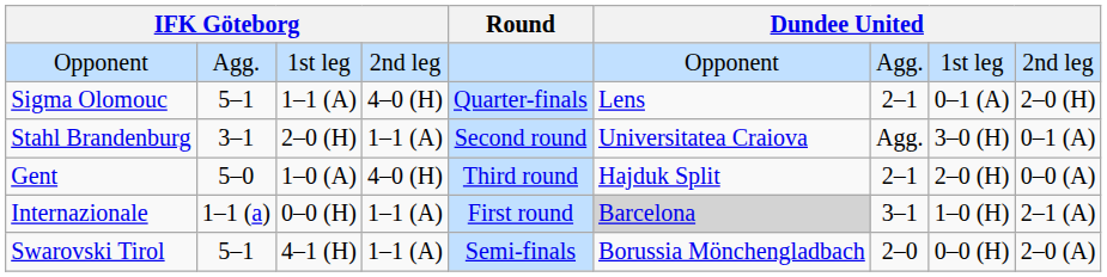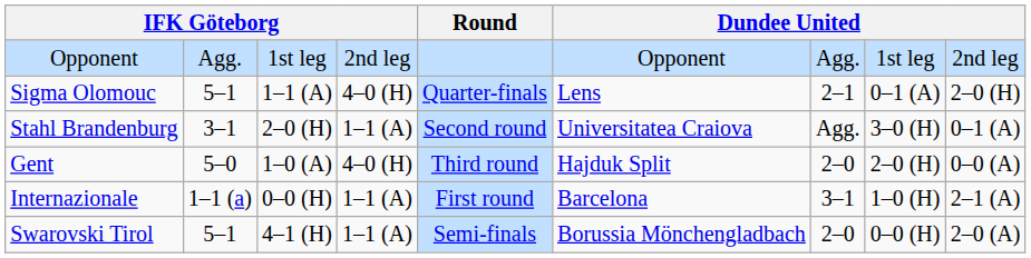Gent | column 7: 2–1 -> 2–0
Internazionale | column 6: lightgrey background -> no background
